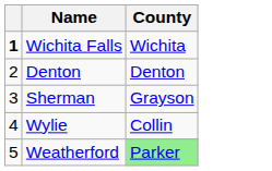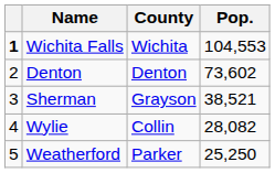+ column: Pop. | 104,553 | 73,602 | 38,521 | 28,082 | 25,250
Weatherford | County: lightgreen background -> no background
